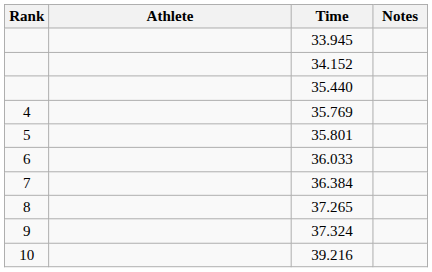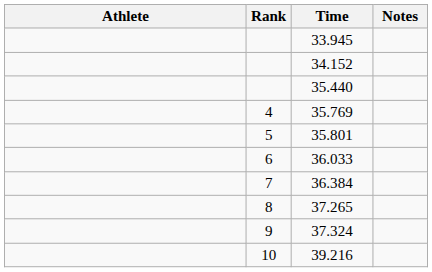columns swapped: Rank <-> Athlete
